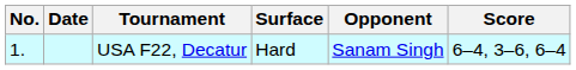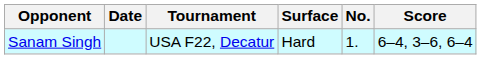columns swapped: No. <-> Opponent
